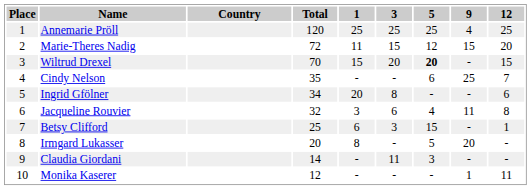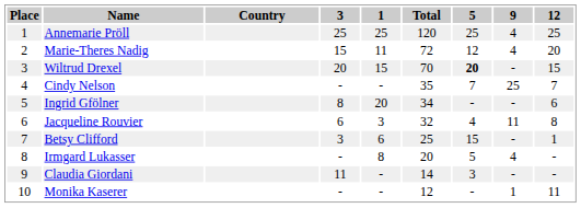columns swapped: Total <-> 3
Marie-Theres Nadig | 9: 15 -> 4
Cindy Nelson | 5: 6 -> 7
Irmgard Lukasser | 9: 20 -> 4
